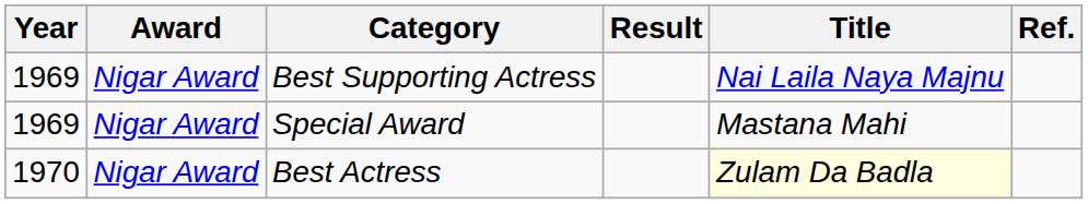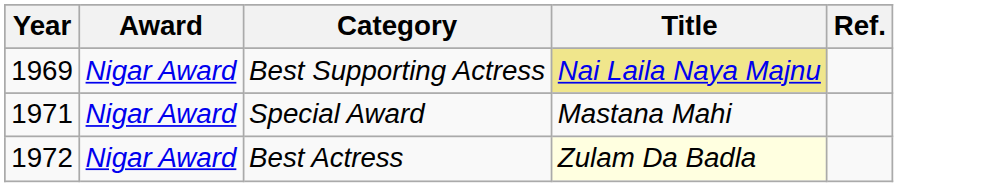- column: Result
Best Supporting Actress | Title: no background -> khaki background
Special Award | Year: 1969 -> 1971
Best Actress | Year: 1970 -> 1972
